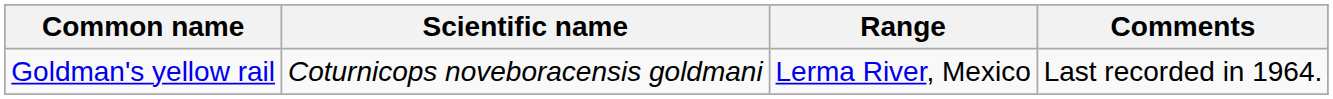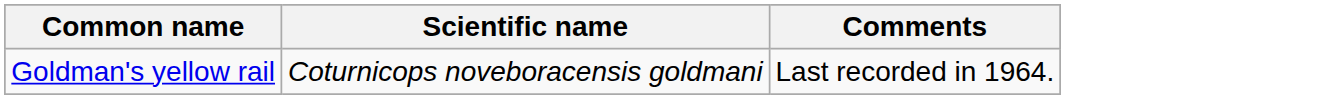- column: Range | Lerma River, Mexico
